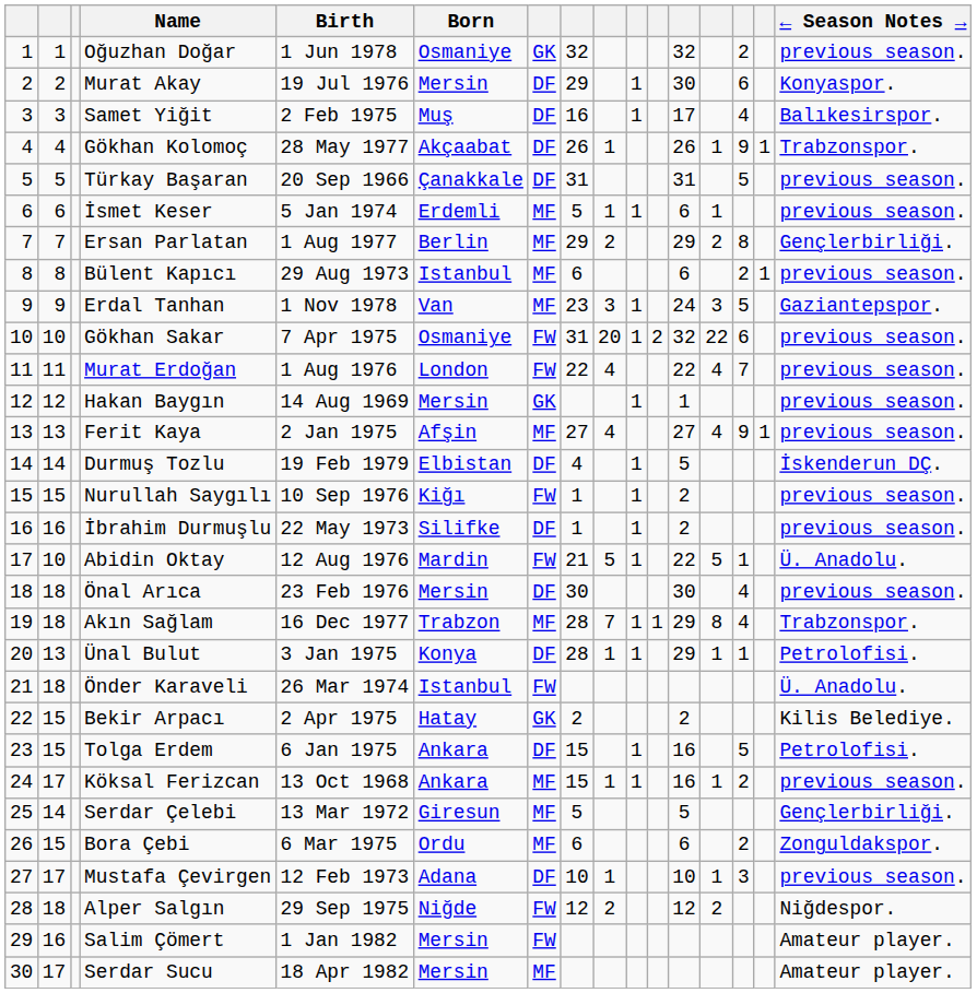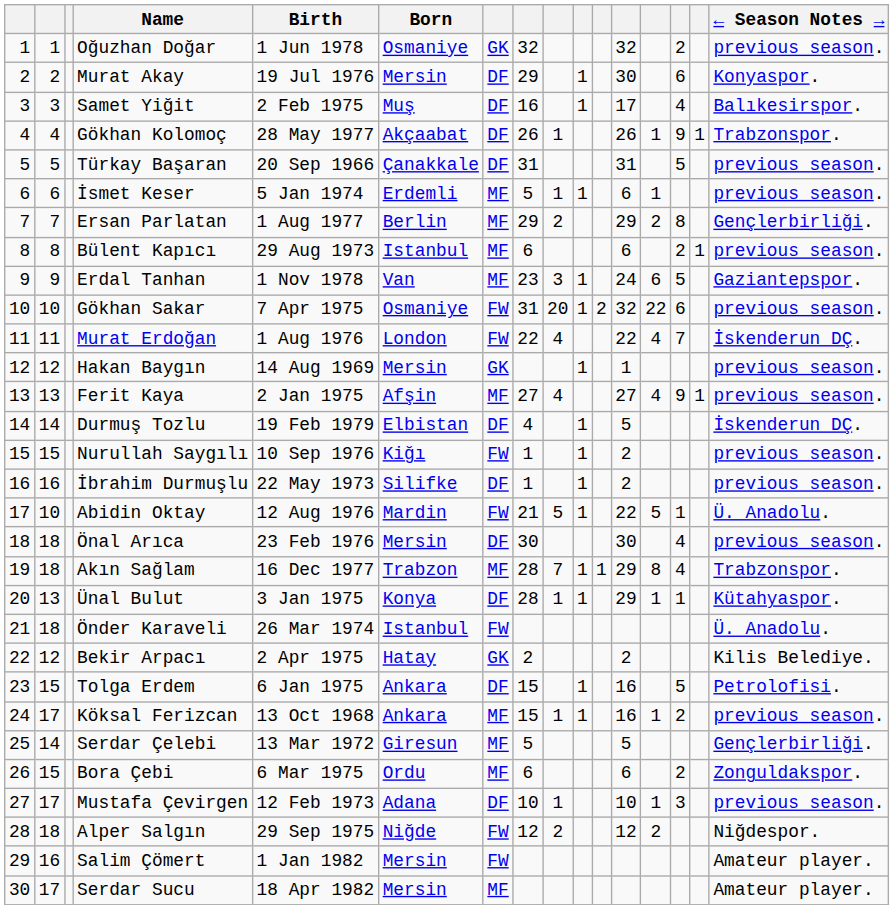Erdal Tanhan | column 13: 3 -> 6
Murat Erdoğan | ← Season Notes →: previous season. -> İskenderun DÇ.
Ünal Bulut | ← Season Notes →: Petrolofisi. -> Kütahyaspor.
Bekir Arpacı | column 2: 15 -> 12
